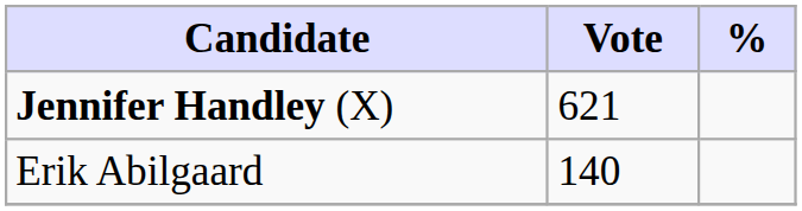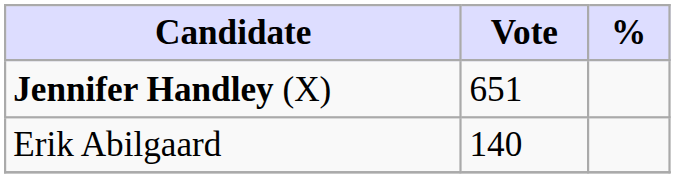Jennifer Handley (X) | Vote: 621 -> 651
